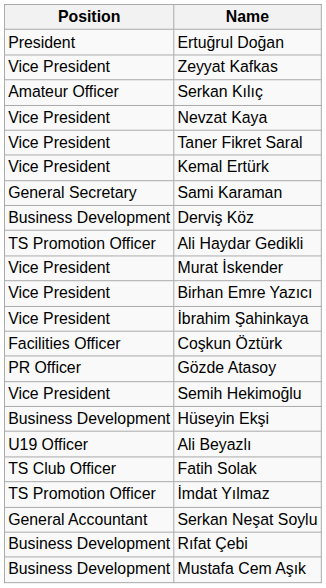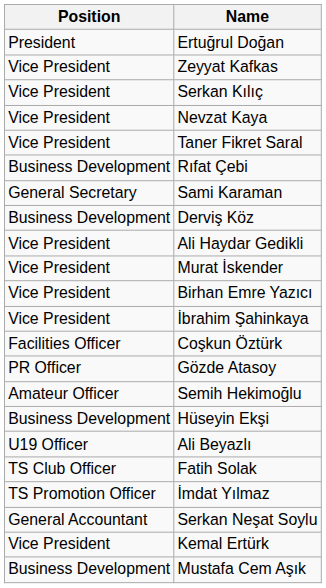Serkan Kılıç | Position: Amateur Officer -> Vice President
rows swapped: Kemal Ertürk <-> Rıfat Çebi
Ali Haydar Gedikli | Position: TS Promotion Officer -> Vice President
Semih Hekimoğlu | Position: Vice President -> Amateur Officer
